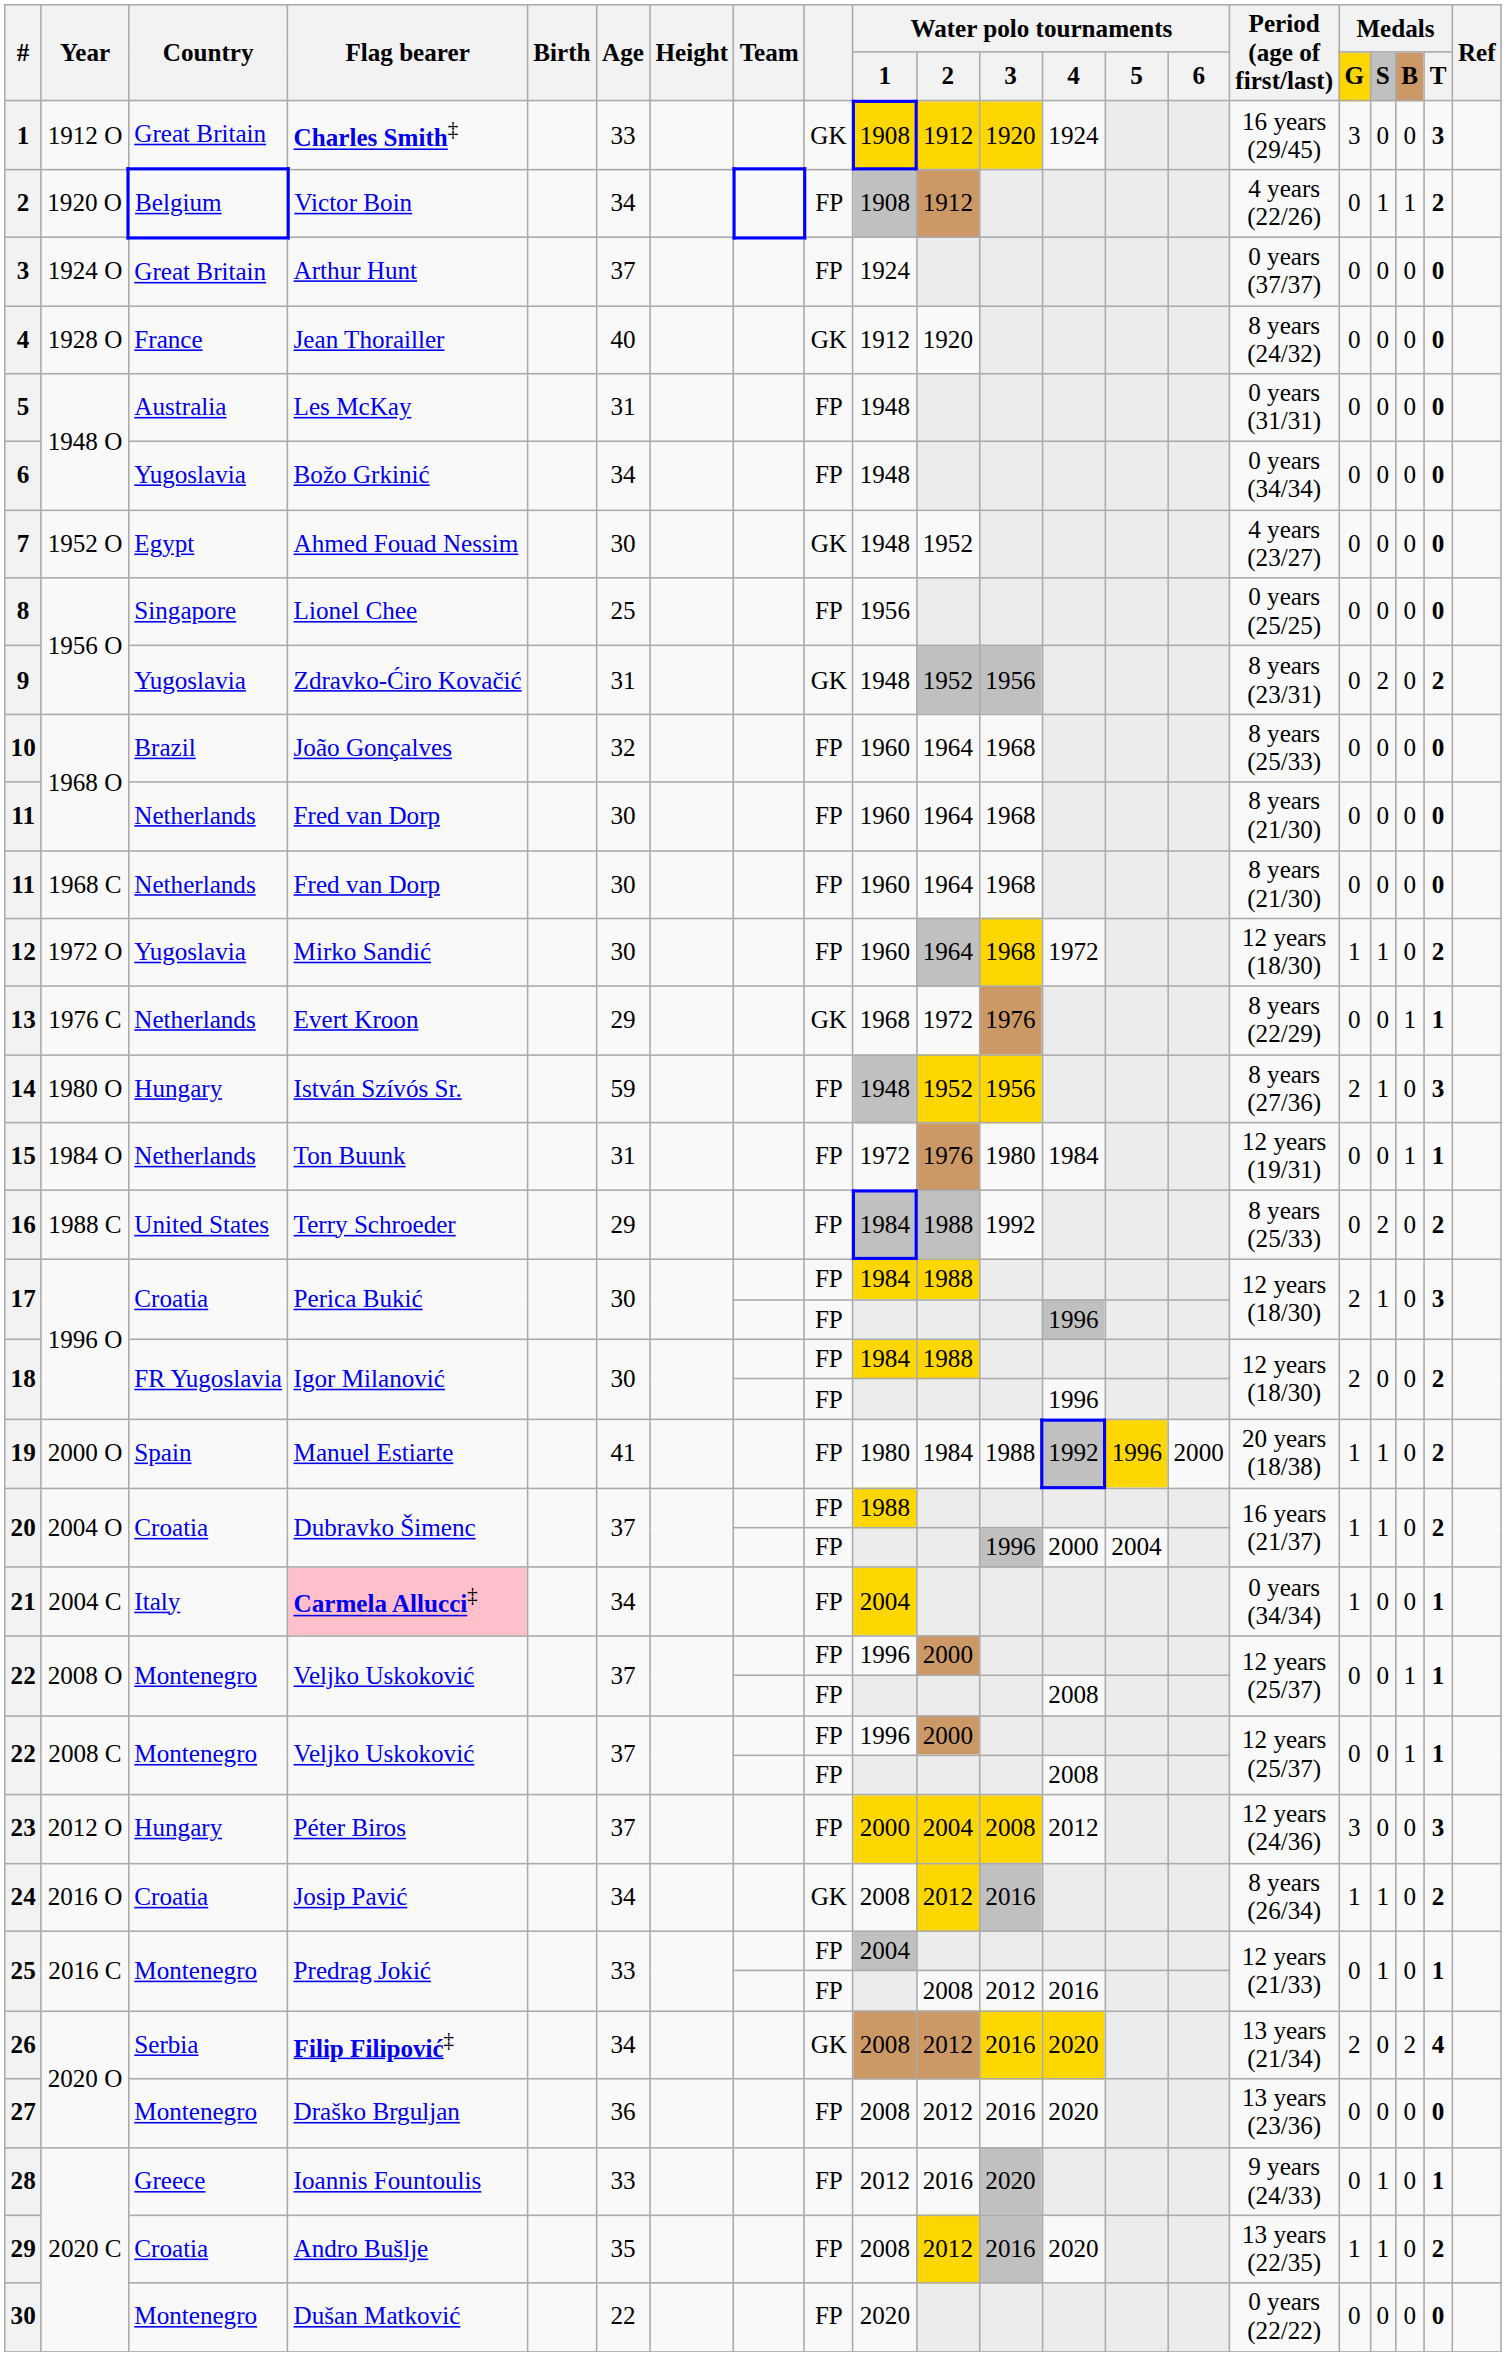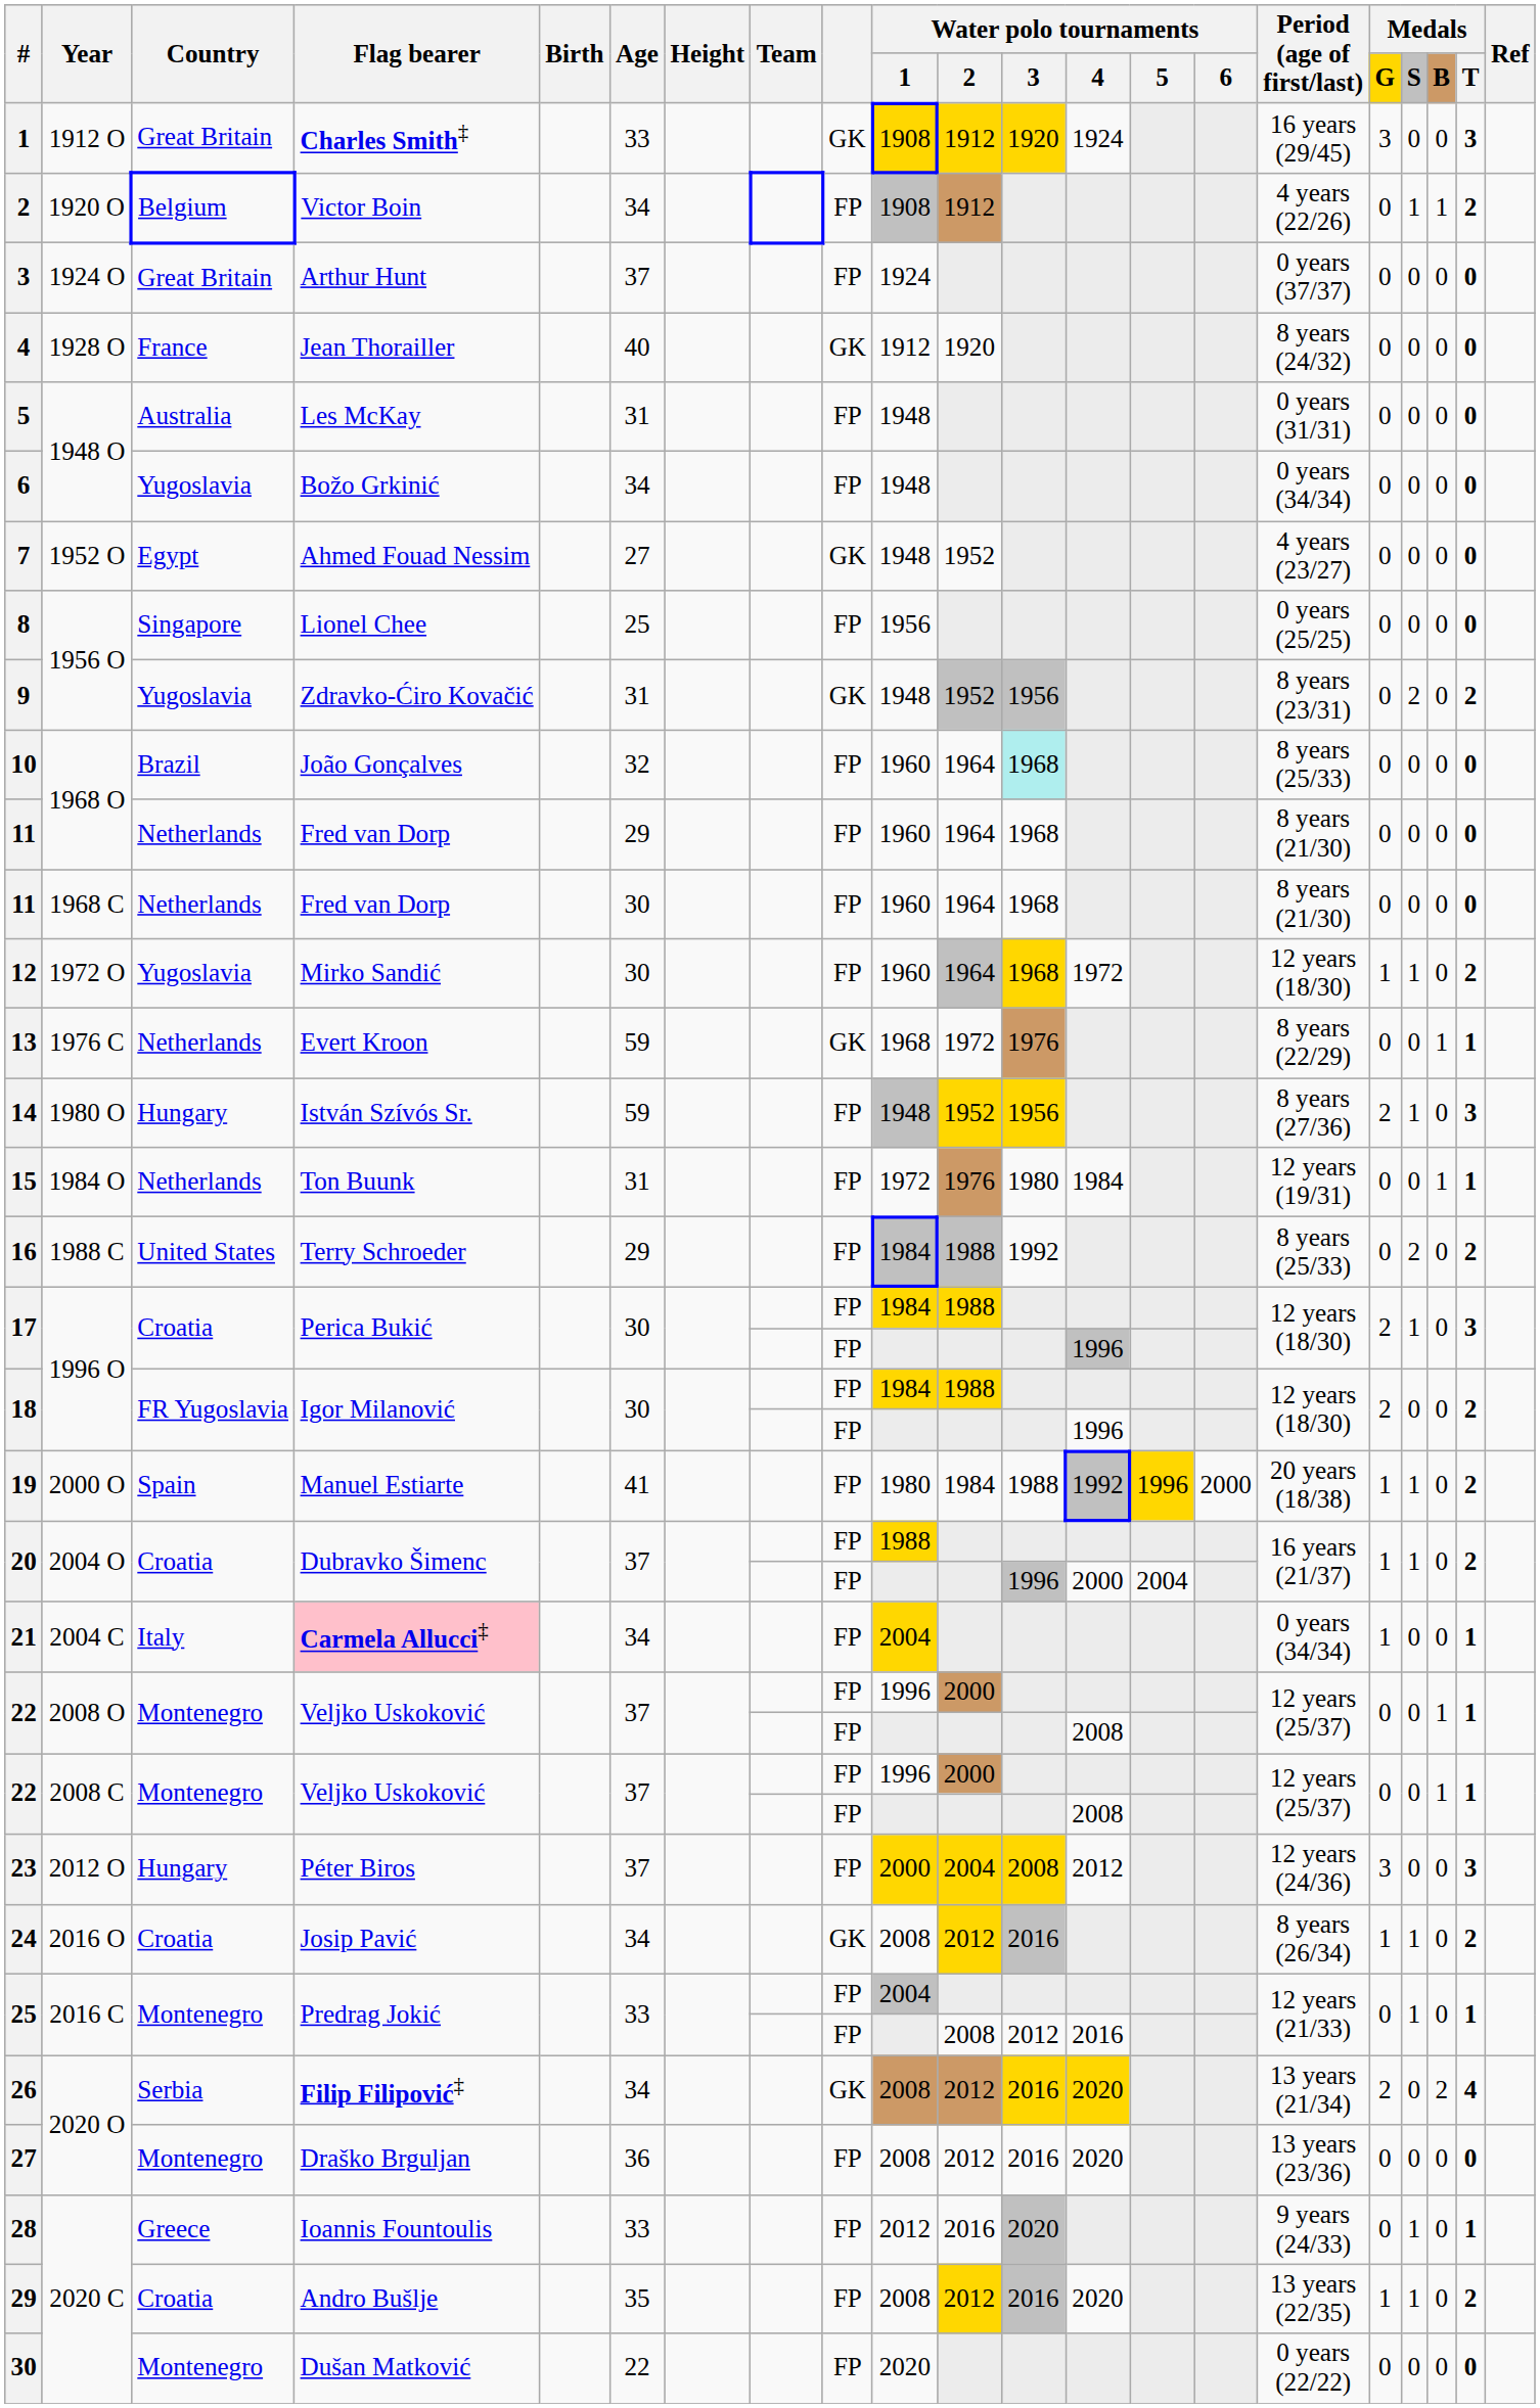7 | Age: 30 -> 27
10 | Water polo tournaments / 3: no background -> paleturquoise background
11 / 1968 O | Age: 30 -> 29
13 | Age: 29 -> 59
